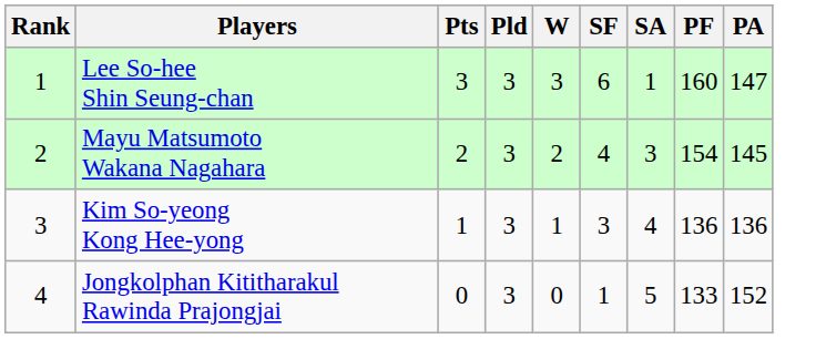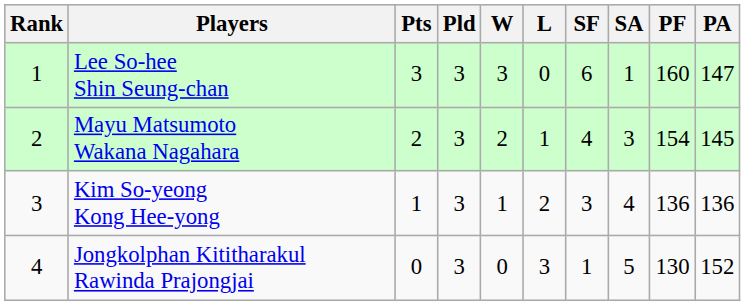+ column: L | 0 | 1 | 2 | 3
Jongkolphan Kititharakul Rawinda Prajongjai | PF: 133 -> 130
